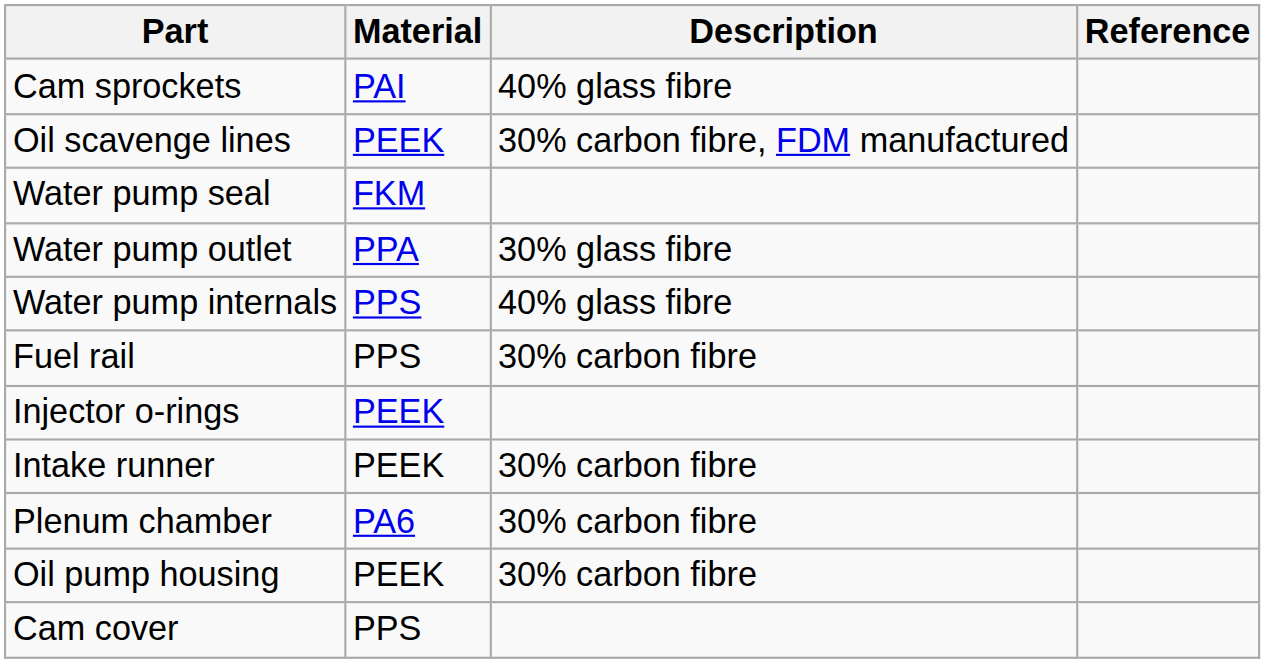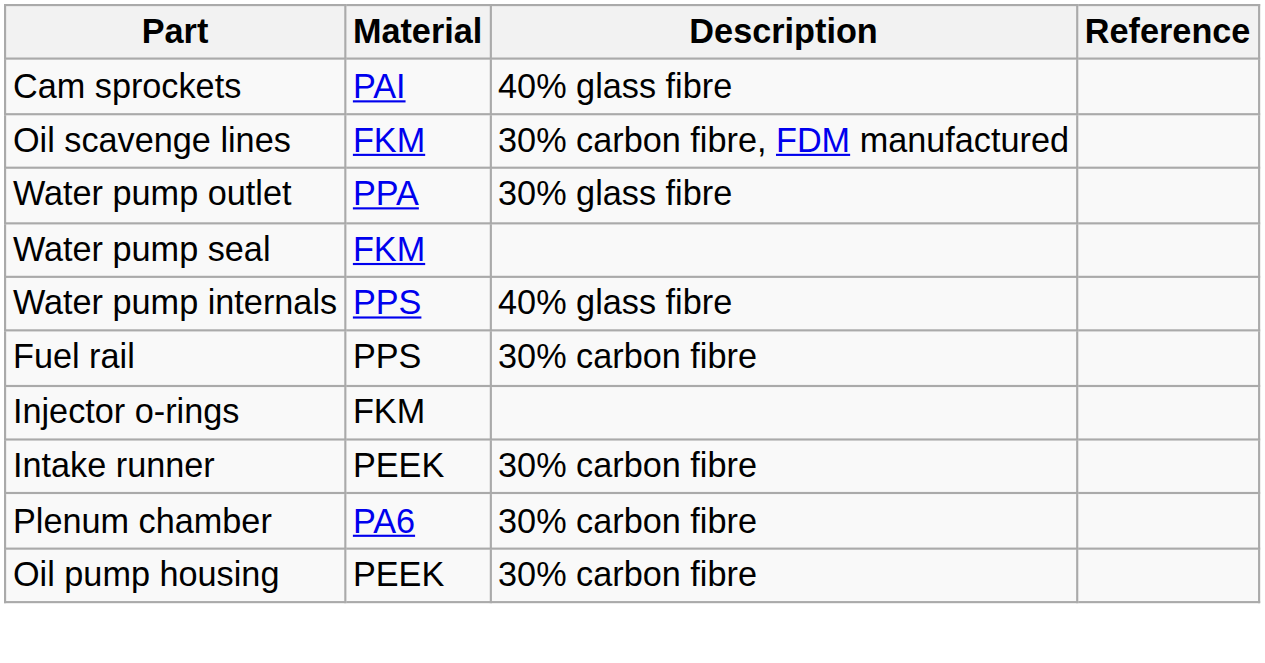Oil scavenge lines | Material: PEEK -> FKM
rows swapped: Water pump outlet <-> Water pump seal
Injector o-rings | Material: PEEK -> FKM
- row: Cam cover | PPS
